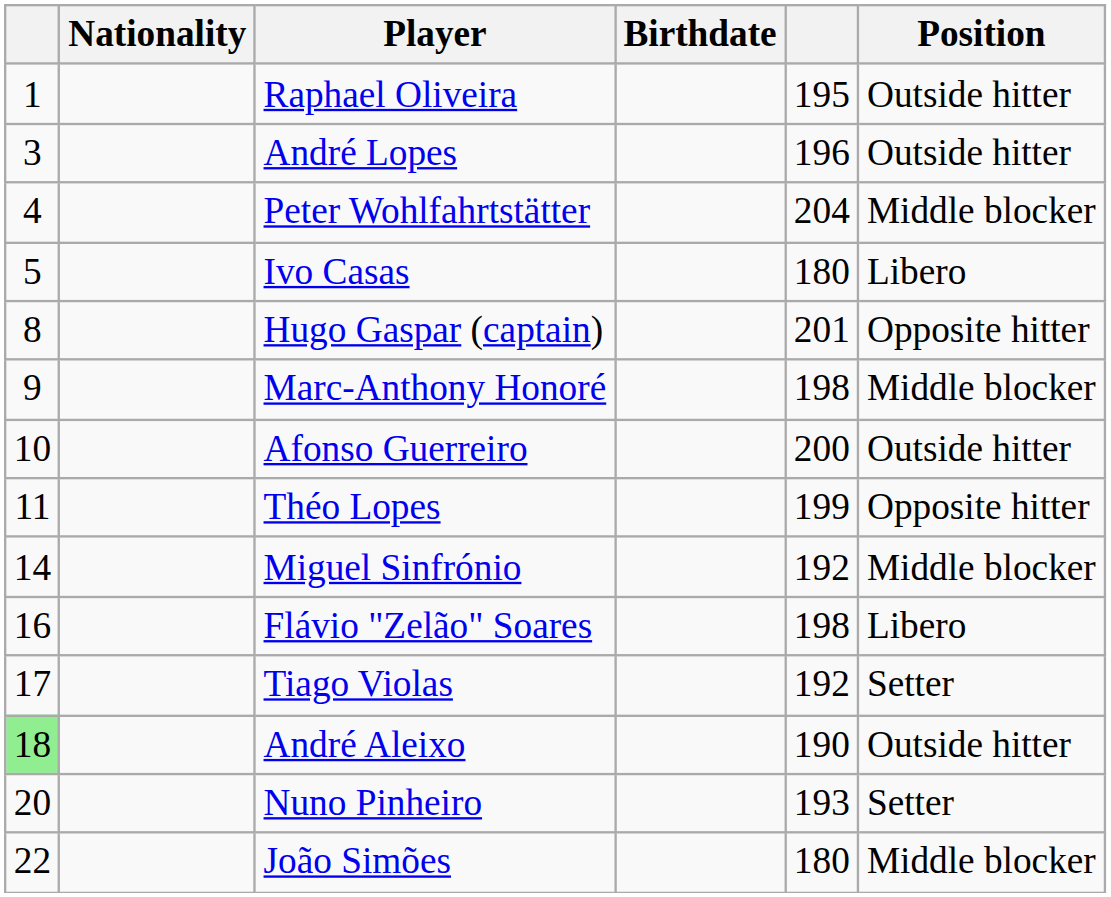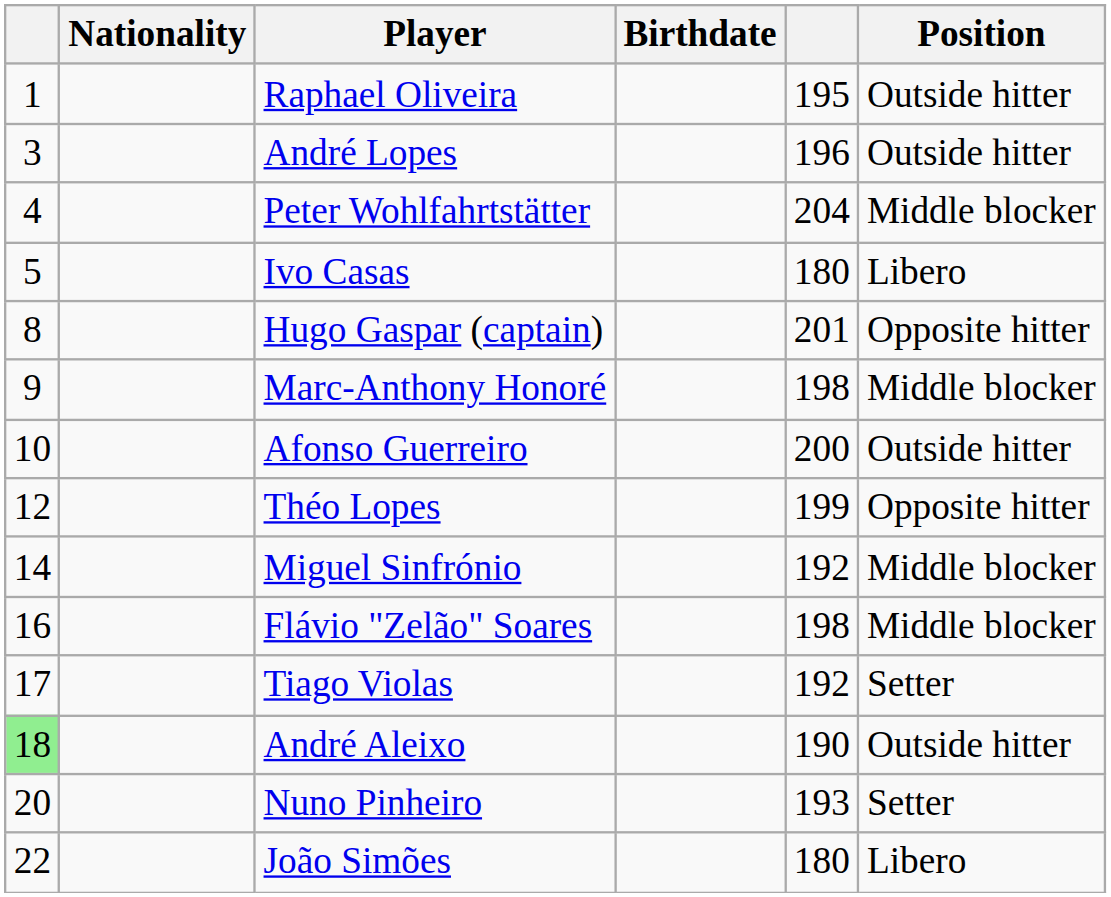Théo Lopes | column 1: 11 -> 12
Flávio "Zelão" Soares | Position: Libero -> Middle blocker
João Simões | Position: Middle blocker -> Libero
